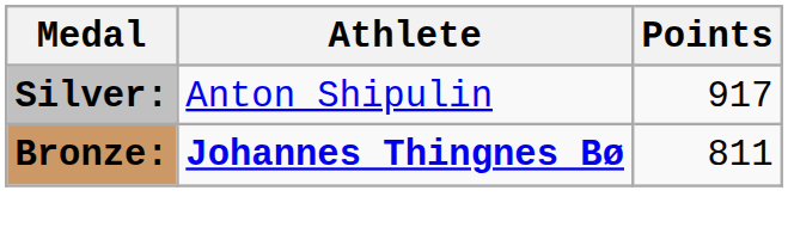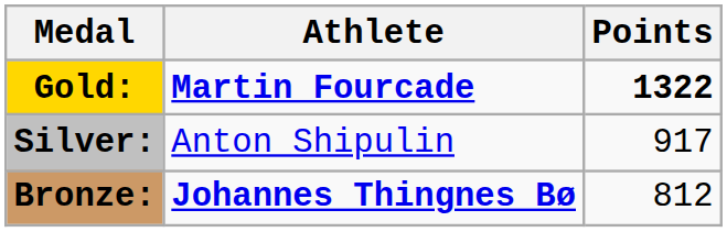+ row: Gold: | Martin Fourcade | 1322
Bronze: | Points: 811 -> 812
